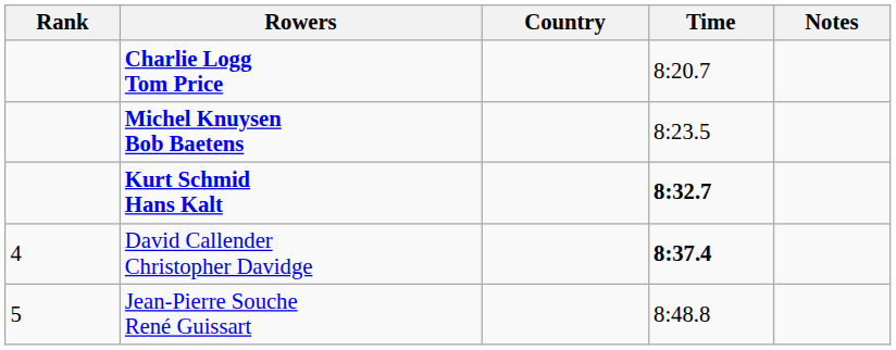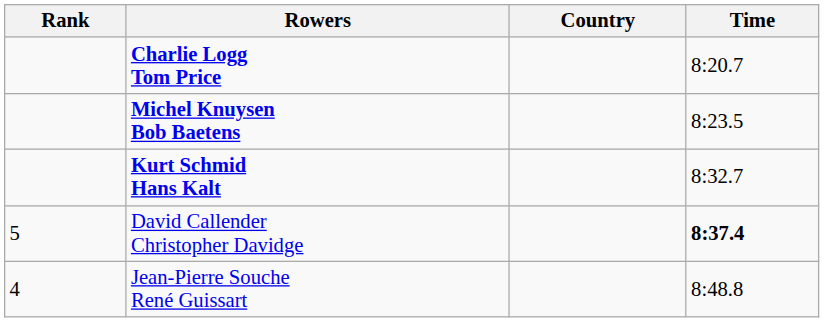- column: Notes
Kurt Schmid Hans Kalt | Time: bold -> normal
David Callender Christopher Davidge | Rank: 4 -> 5
Jean-Pierre Souche René Guissart | Rank: 5 -> 4
